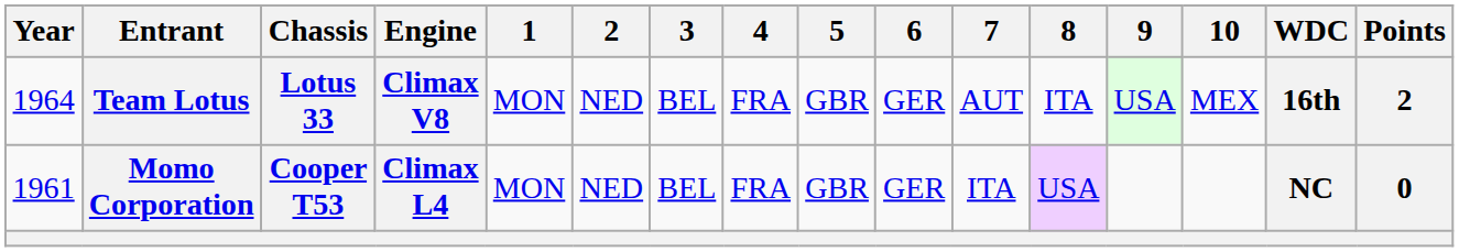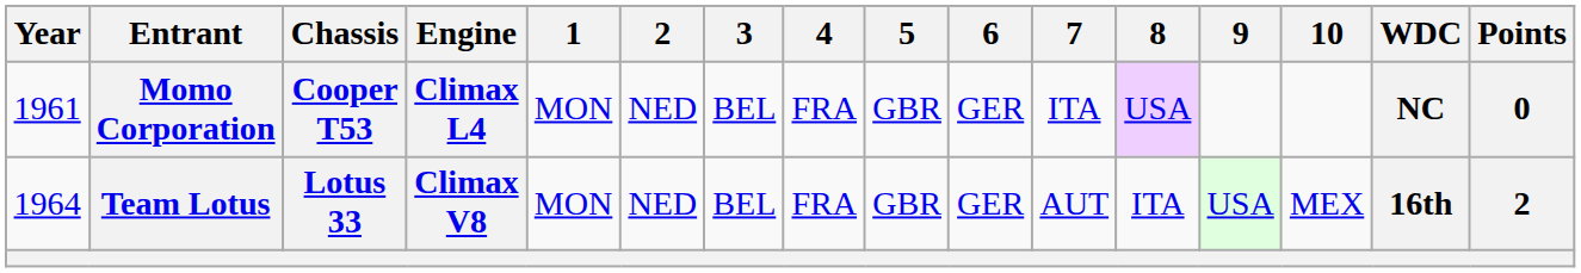rows swapped: Momo Corporation <-> Team Lotus
